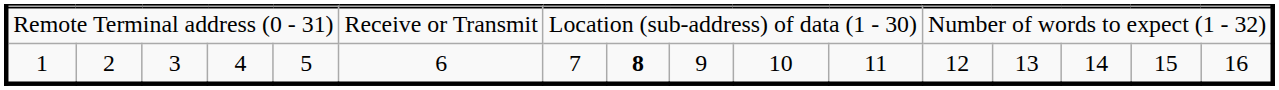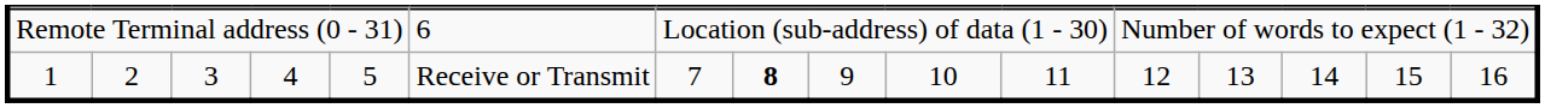Remote Terminal address (0 - 31) | column 6: Receive or Transmit -> 6
1 | column 6: 6 -> Receive or Transmit
